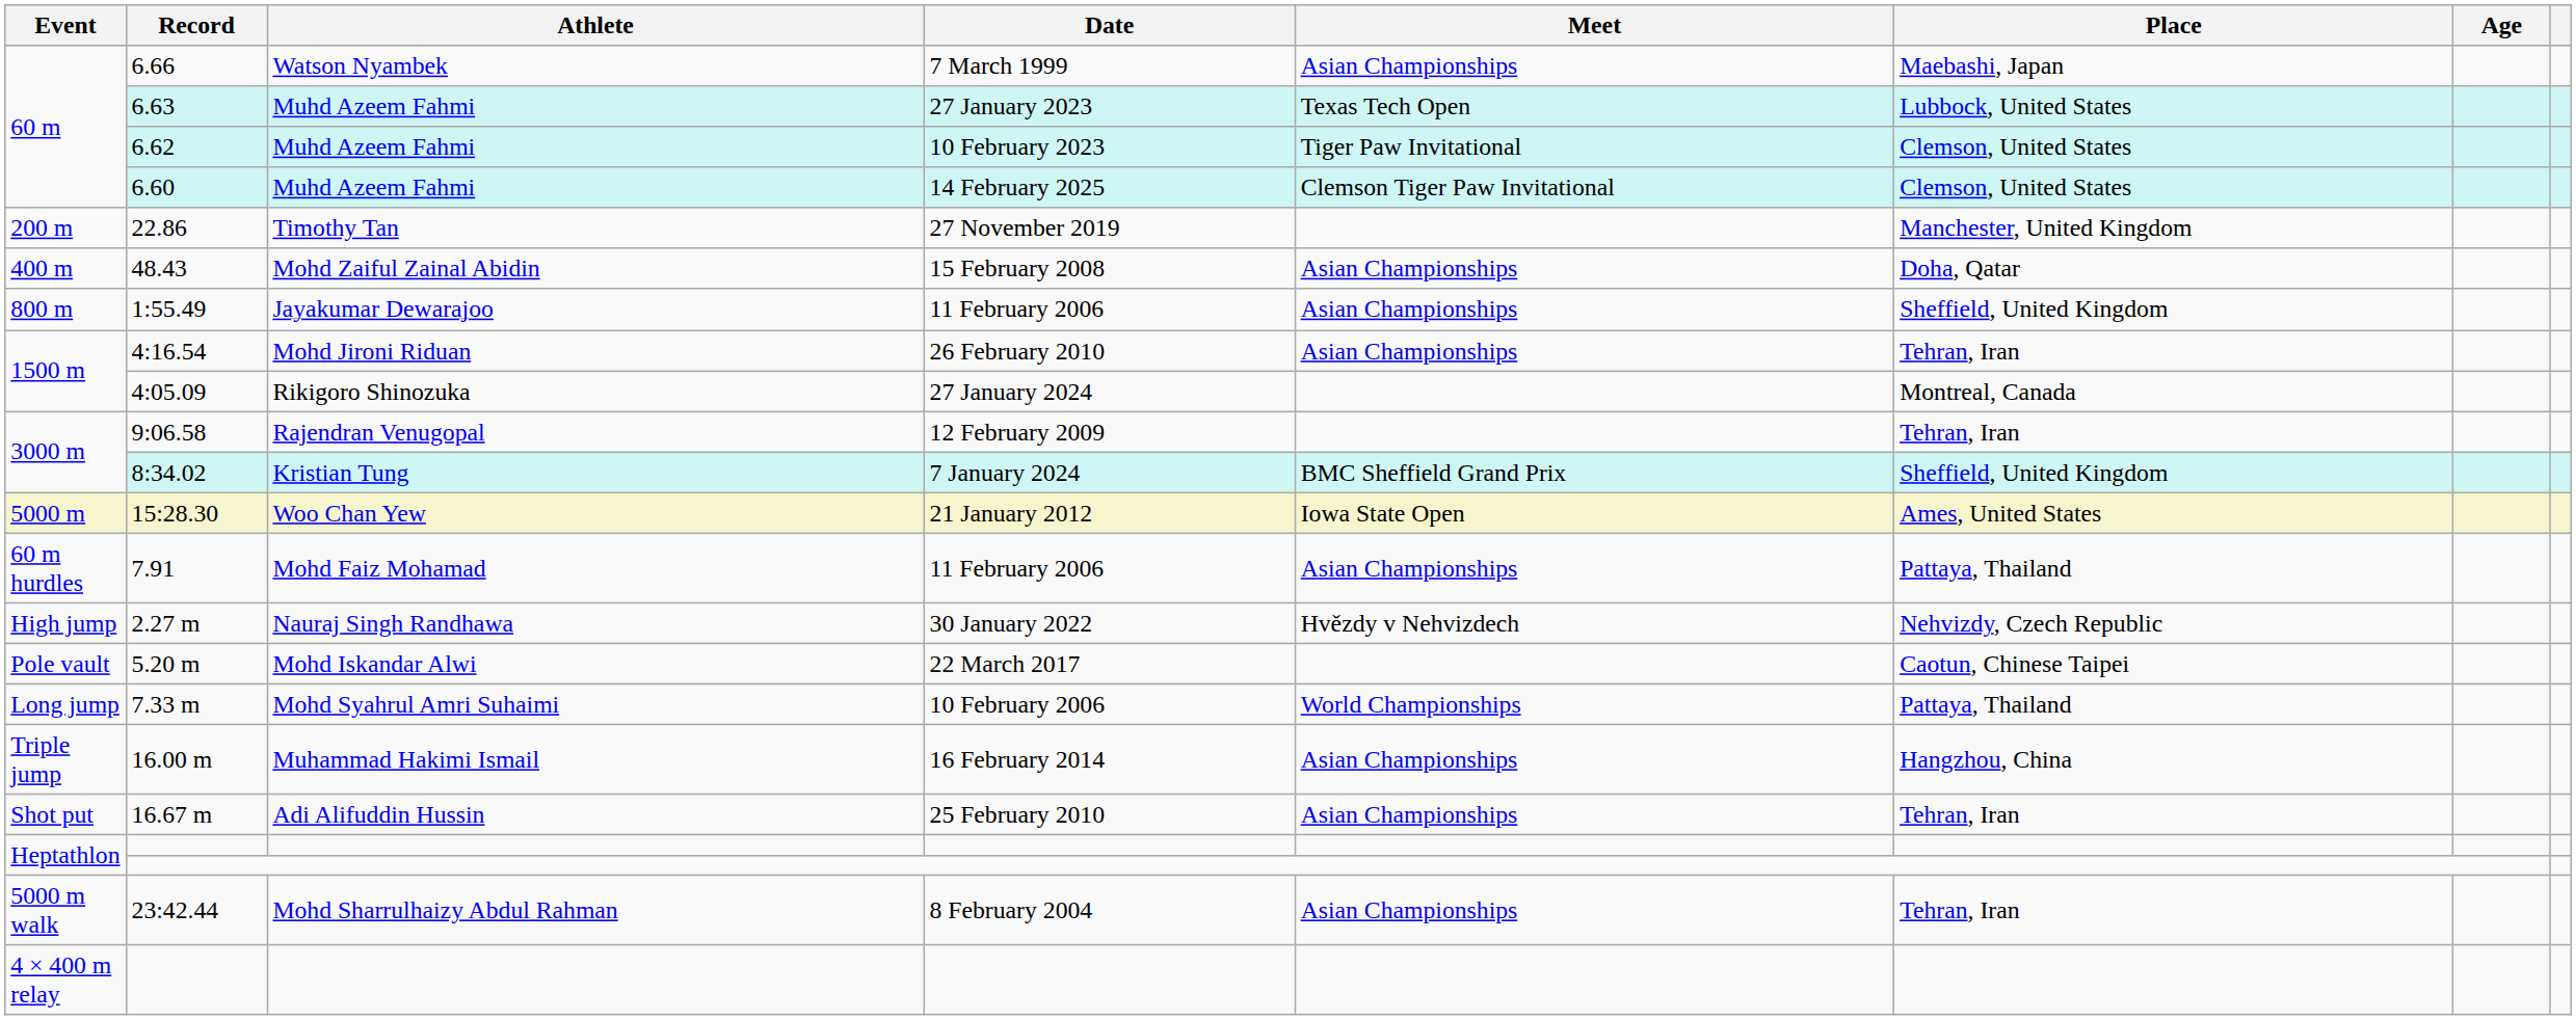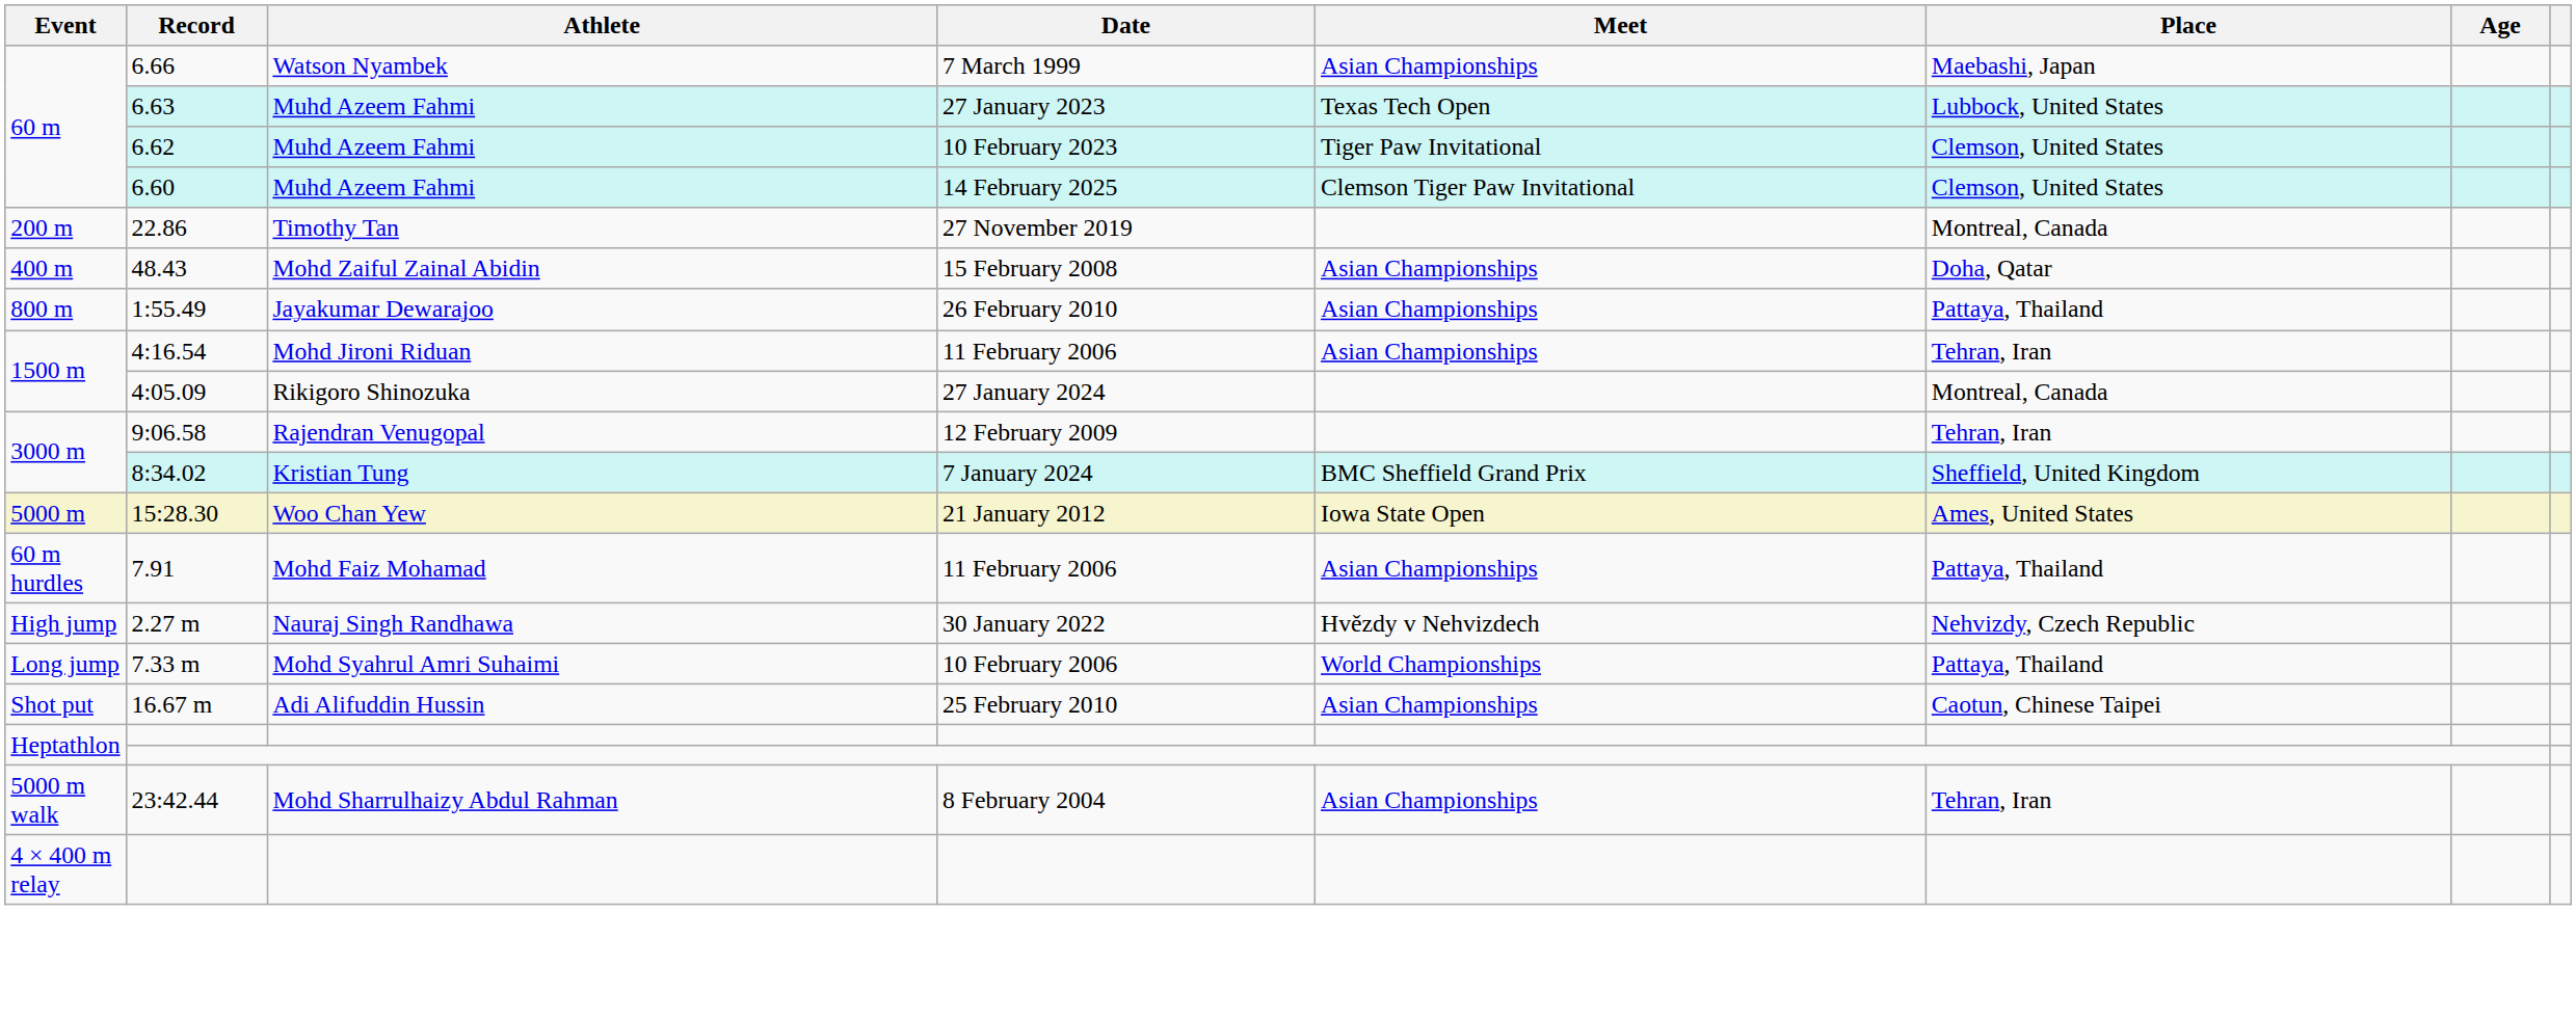22.86 | Place: Manchester, United Kingdom -> Montreal, Canada
1:55.49 | Date: 11 February 2006 -> 26 February 2010
1:55.49 | Place: Sheffield, United Kingdom -> Pattaya, Thailand
4:16.54 | Date: 26 February 2010 -> 11 February 2006
- row: Pole vault | 5.20 m | Mohd Iskandar Alwi | 22 March 2017 | Caotun, Chinese Taipei
- row: Triple jump | 16.00 m | Muhammad Hakimi Ismail | 16 February 2014 | Asian Championships | Hangzhou, China
16.67 m | Place: Tehran, Iran -> Caotun, Chinese Taipei
